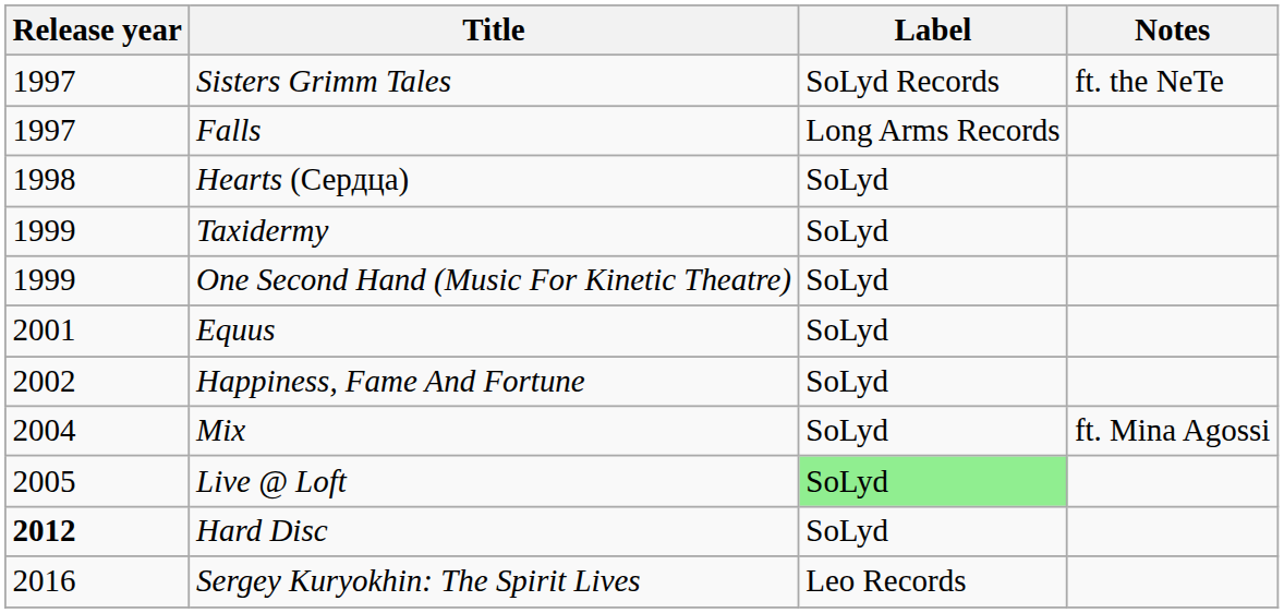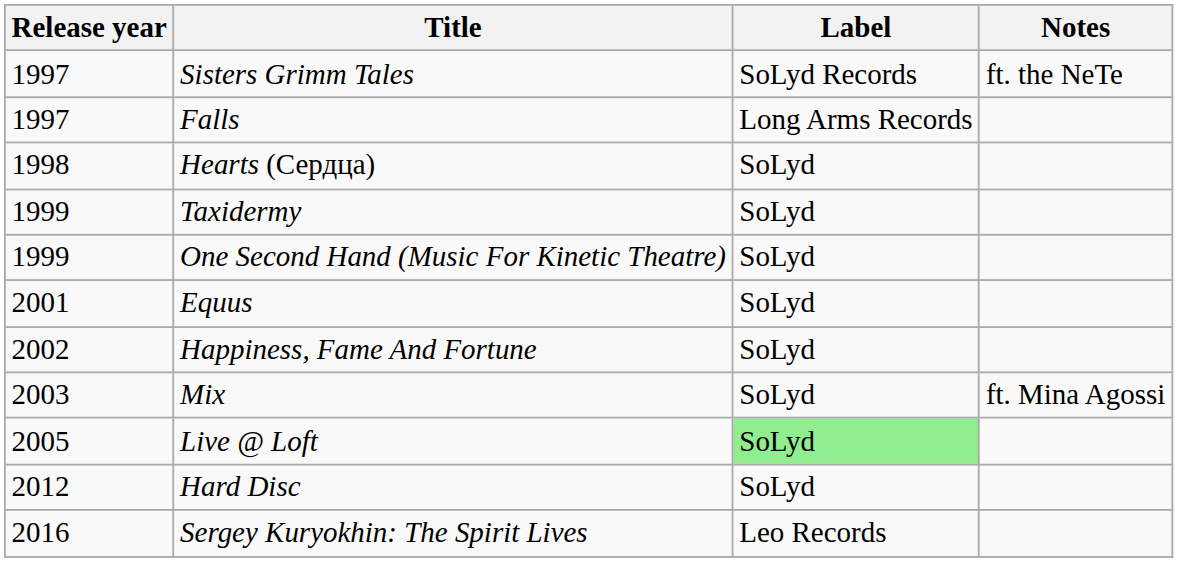Mix | Release year: 2004 -> 2003
Hard Disc | Release year: bold -> normal
